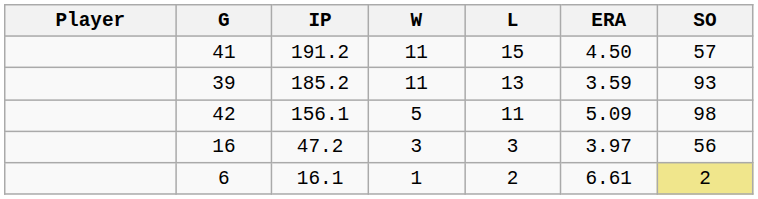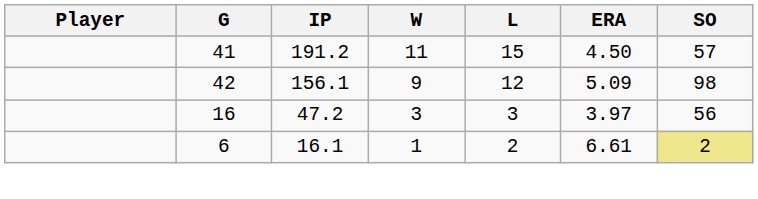- row: 39 | 185.2 | 11 | 13 | 3.59 | 93
156.1 | W: 5 -> 9
156.1 | L: 11 -> 12
